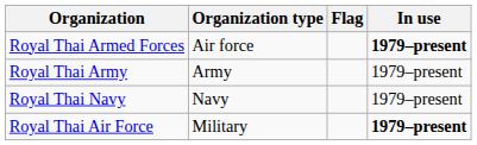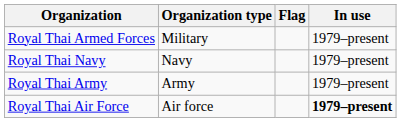Royal Thai Armed Forces | Organization type: Air force -> Military
Royal Thai Armed Forces | In use: bold -> normal
rows swapped: Royal Thai Army <-> Royal Thai Navy
Royal Thai Air Force | Organization type: Military -> Air force
